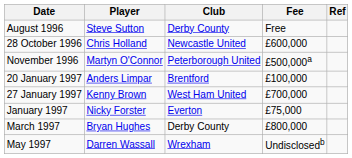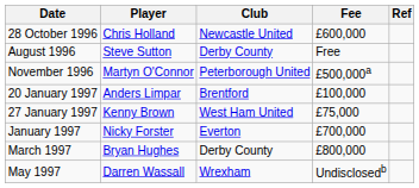rows swapped: August 1996 <-> 28 October 1996
27 January 1997 | Fee: £700,000 -> £75,000
January 1997 | Fee: £75,000 -> £700,000
